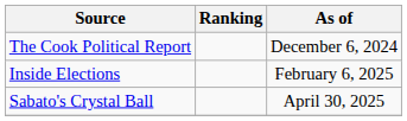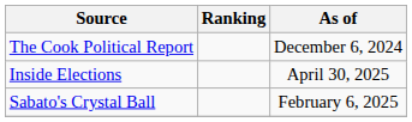Inside Elections | As of: February 6, 2025 -> April 30, 2025
Sabato's Crystal Ball | As of: April 30, 2025 -> February 6, 2025
